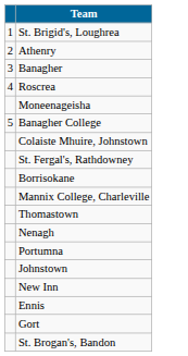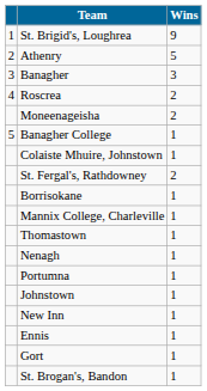+ column: Wins | 9 | 5 | 3 | 2 | 2 | 1 | 1 | 2 | 1 | 1 | 1 | 1 | 1 | 1 | 1 | 1 | 1 | 1
